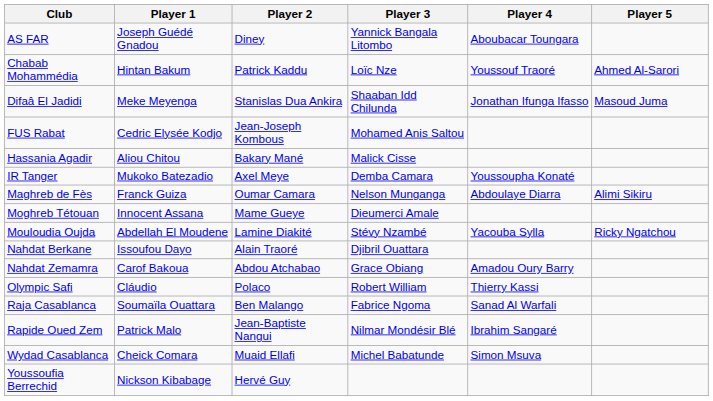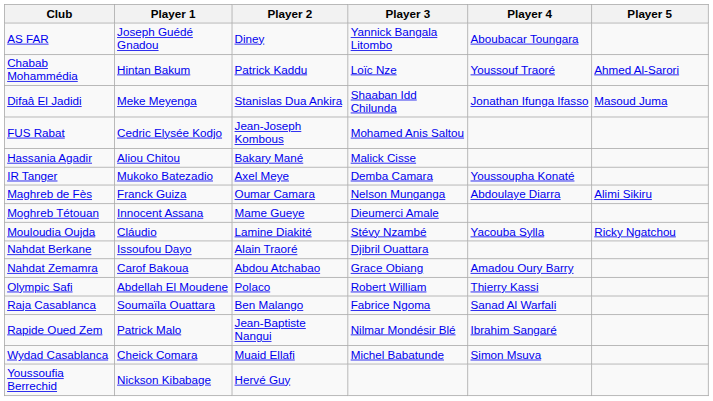Mouloudia Oujda | Player 1: Abdellah El Moudene -> Cláudio
Olympic Safi | Player 1: Cláudio -> Abdellah El Moudene
